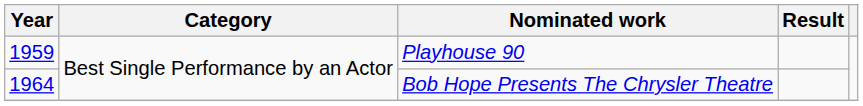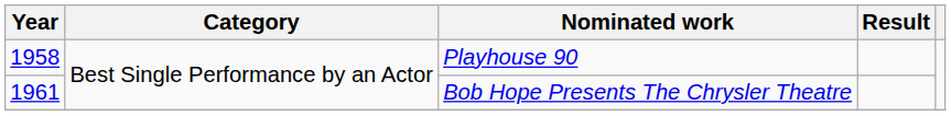Playhouse 90 | Year: 1959 -> 1958
Bob Hope Presents The Chrysler Theatre | Year: 1964 -> 1961
